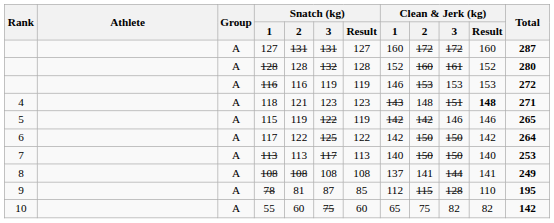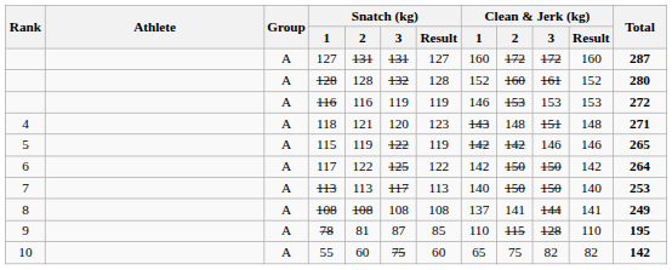118 | Snatch (kg) / 3: 123 -> 120
118 | Clean & Jerk (kg) / Result: bold -> normal
78 | Clean & Jerk (kg) / 1: 112 -> 110
